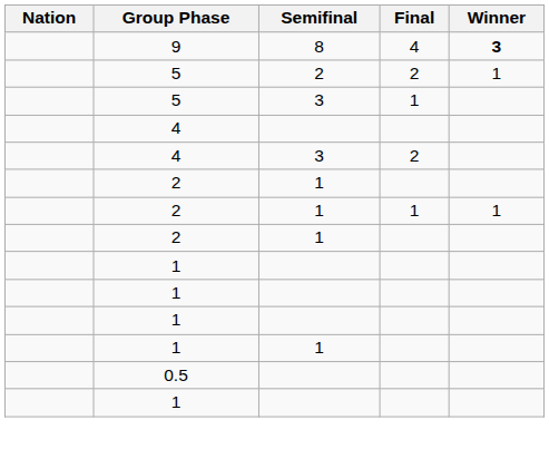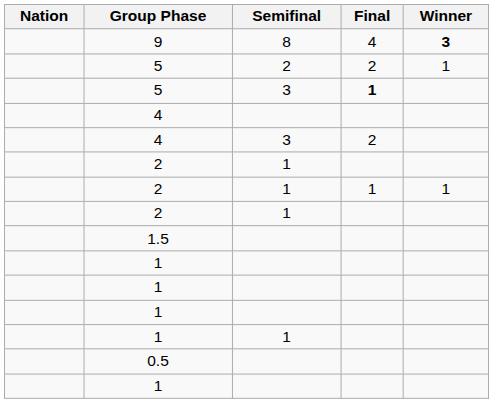5 / 3 | Final: normal -> bold
+ row: 1.5
